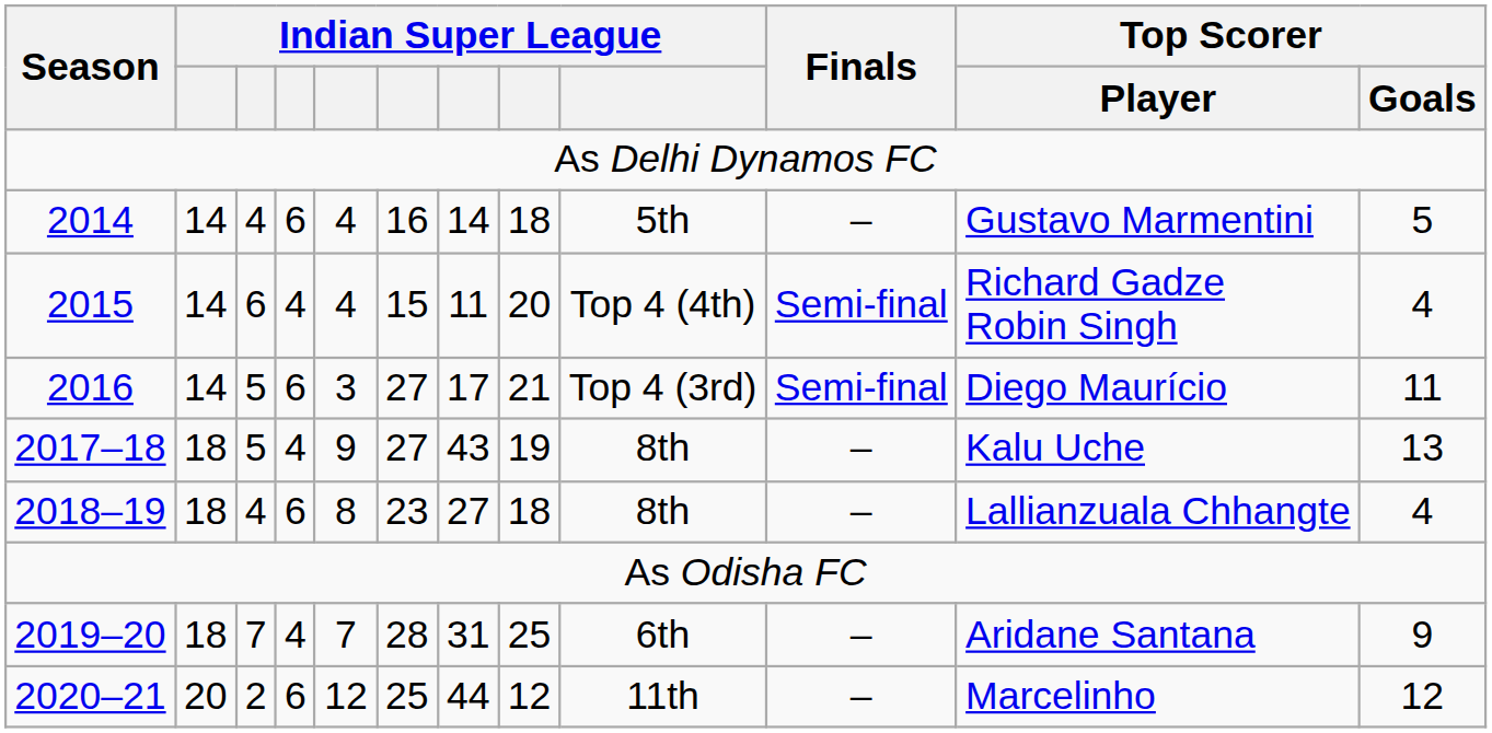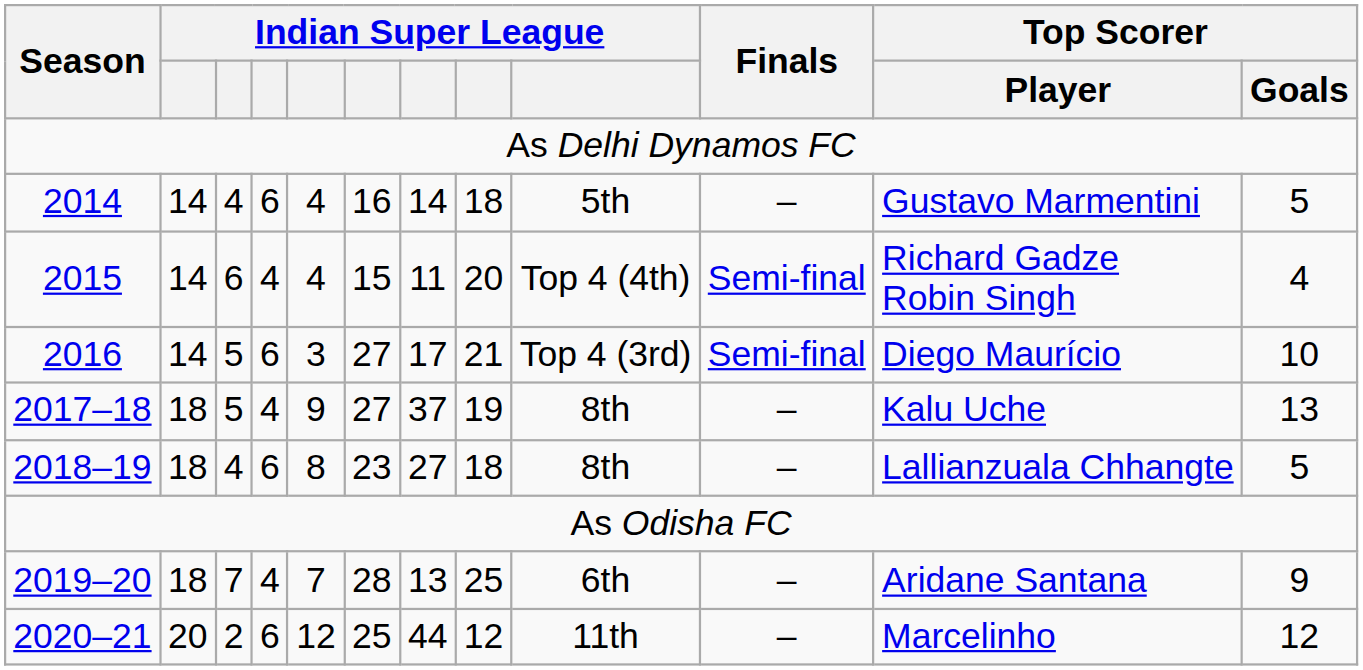2016 | Top Scorer / Goals: 11 -> 10
2017–18 | column 7: 43 -> 37
2018–19 | Top Scorer / Goals: 4 -> 5
2019–20 | column 7: 31 -> 13
